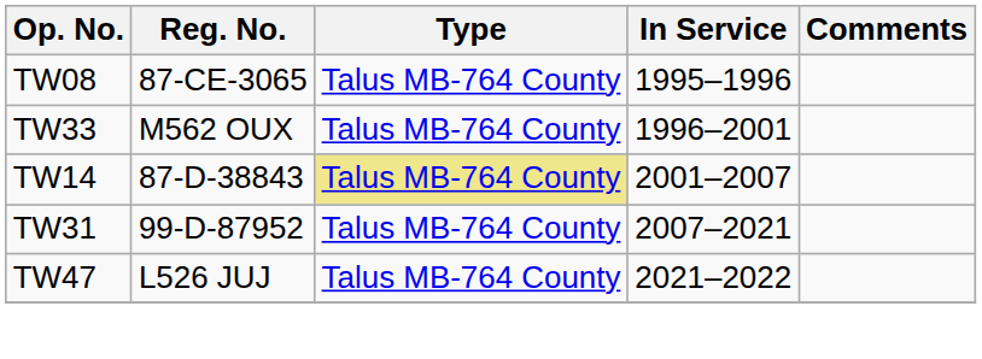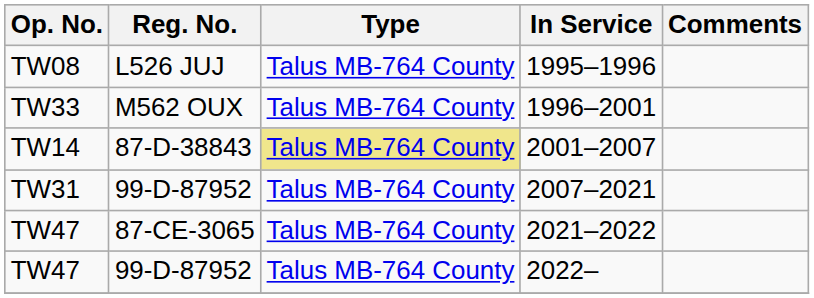1995–1996 | Reg. No.: 87-CE-3065 -> L526 JUJ
2021–2022 | Reg. No.: L526 JUJ -> 87-CE-3065
+ row: TW47 | 99-D-87952 | Talus MB-764 County | 2022–
